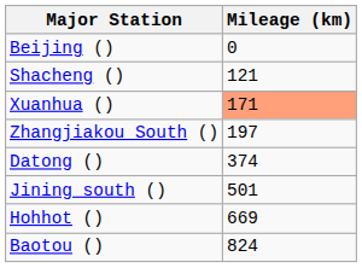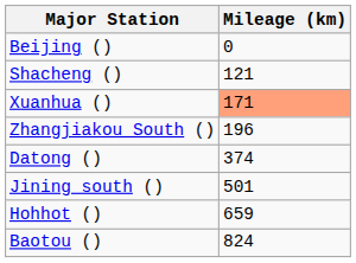Zhangjiakou South () | Mileage (km): 197 -> 196
Hohhot () | Mileage (km): 669 -> 659
